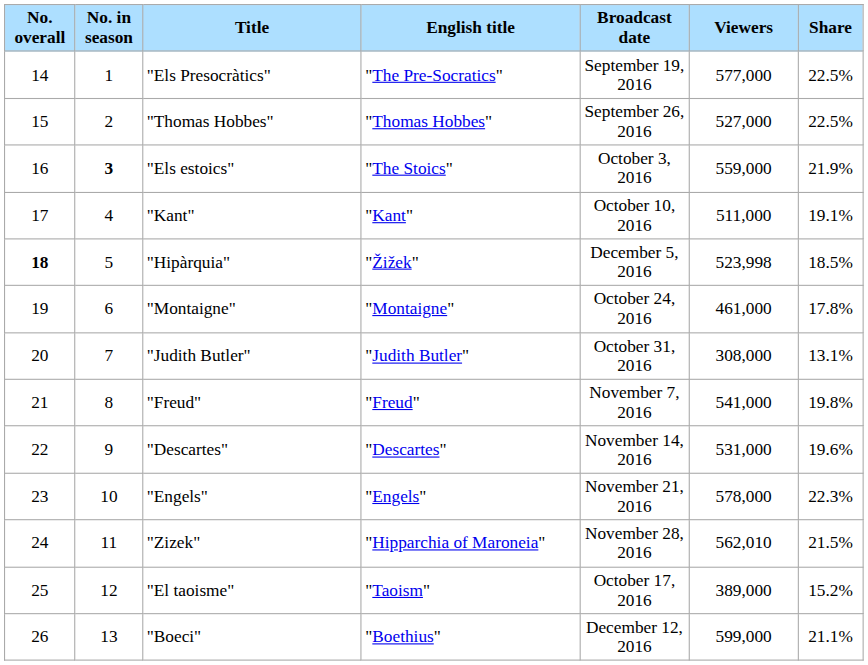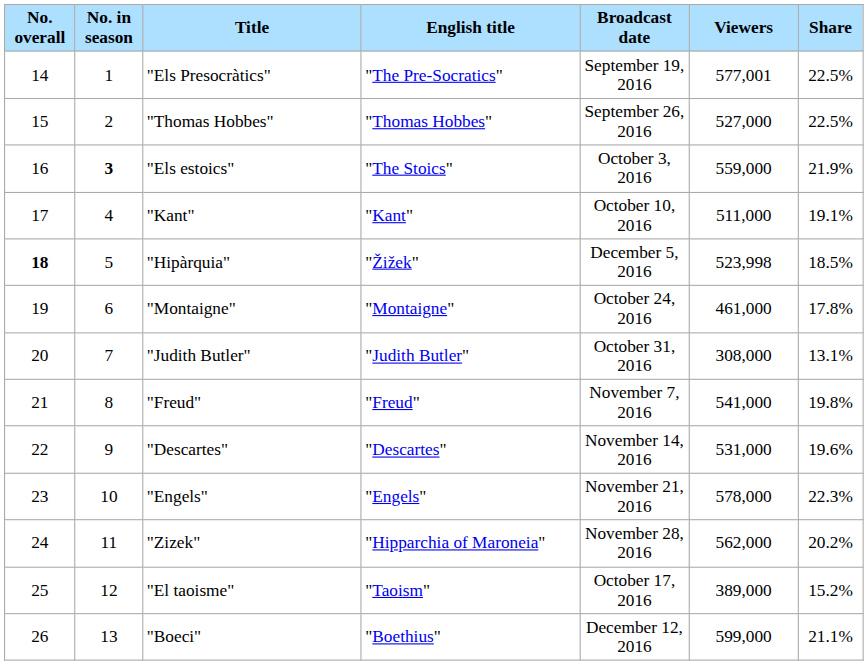"Els Presocràtics" | Viewers: 577,000 -> 577,001
"Zizek" | Viewers: 562,010 -> 562,000
"Zizek" | Share: 21.5% -> 20.2%
